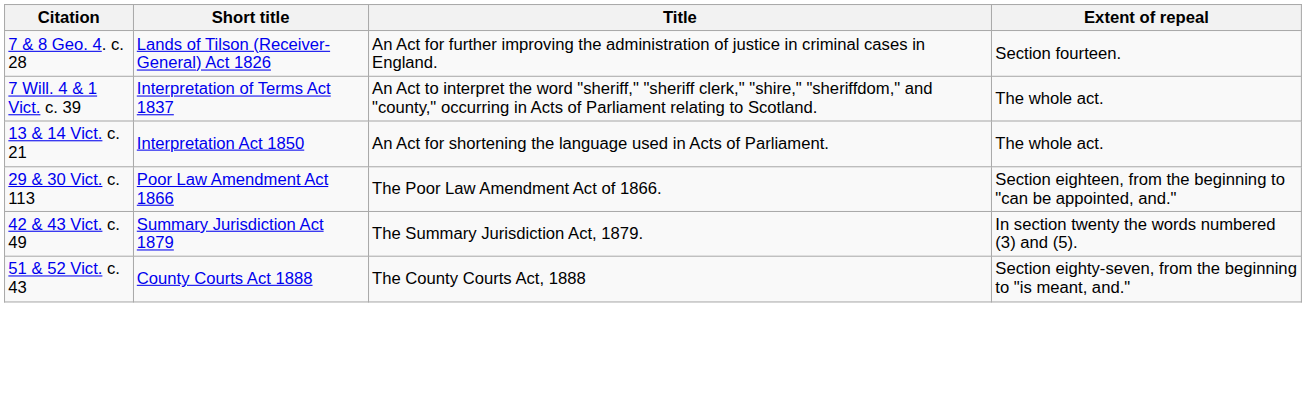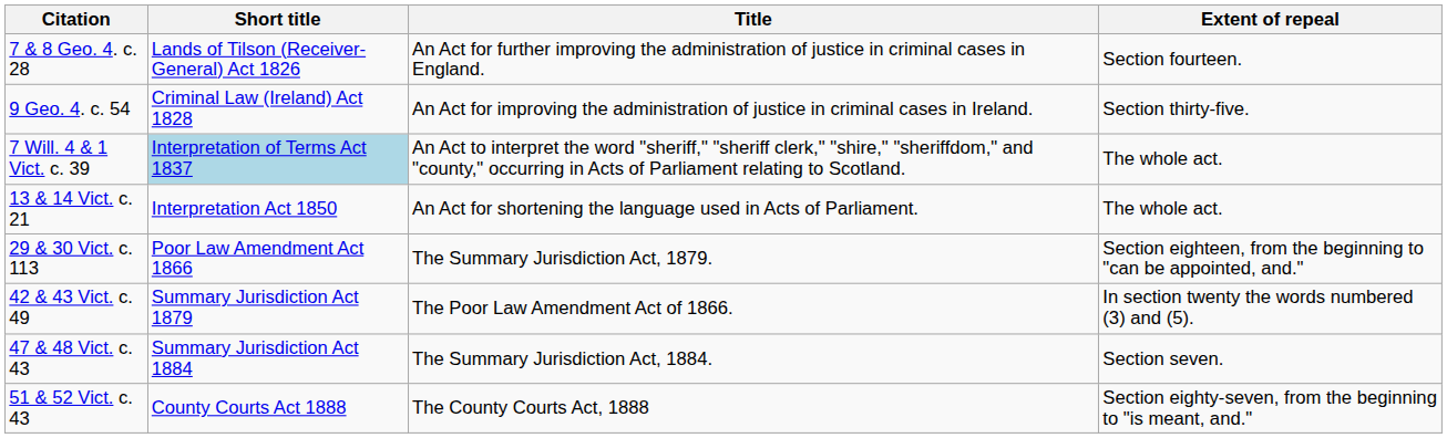+ row: 9 Geo. 4. c. 54 | Criminal Law (Ireland) Act 1828 | An Act for improving the administration of justice in criminal cases in Ireland. | Section thirty-five.
7 Will. 4 & 1 Vict. c. 39 | Short title: no background -> lightblue background
29 & 30 Vict. c. 113 | Title: The Poor Law Amendment Act of 1866. -> The Summary Jurisdiction Act, 1879.
42 & 43 Vict. c. 49 | Title: The Summary Jurisdiction Act, 1879. -> The Poor Law Amendment Act of 1866.
+ row: 47 & 48 Vict. c. 43 | Summary Jurisdiction Act 1884 | The Summary Jurisdiction Act, 1884. | Section seven.
